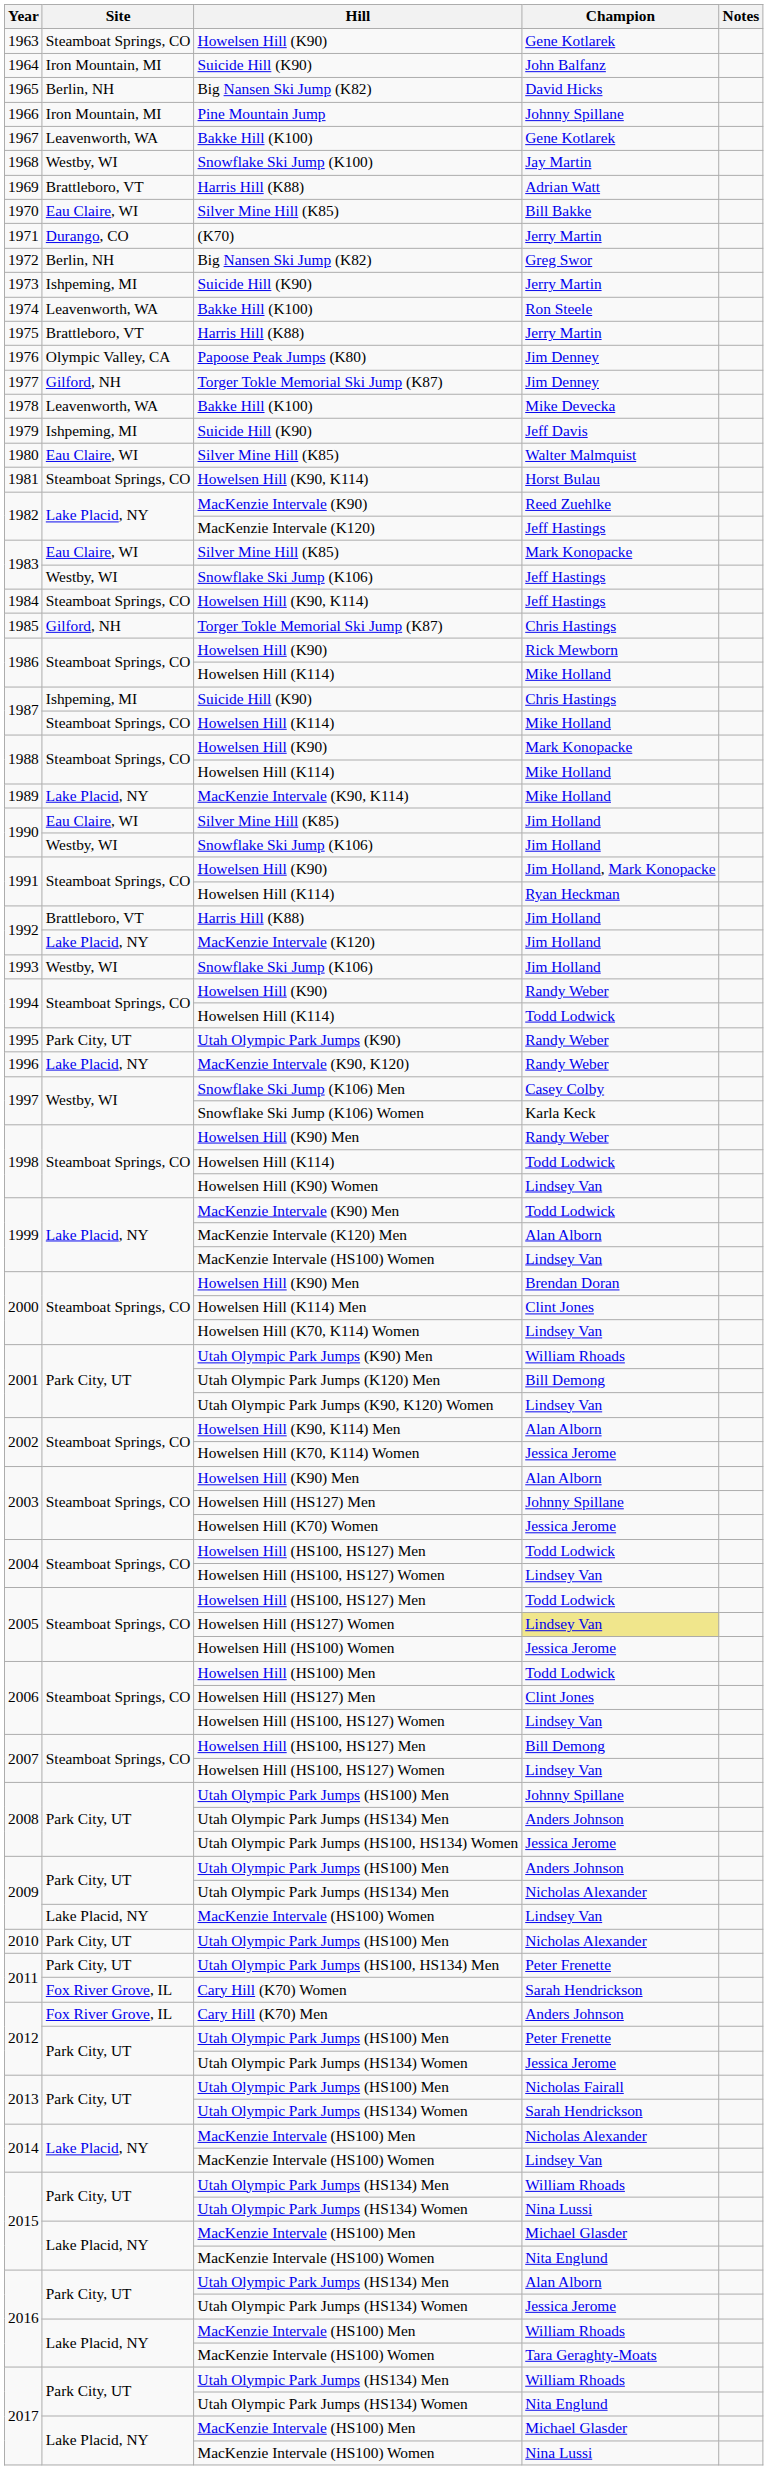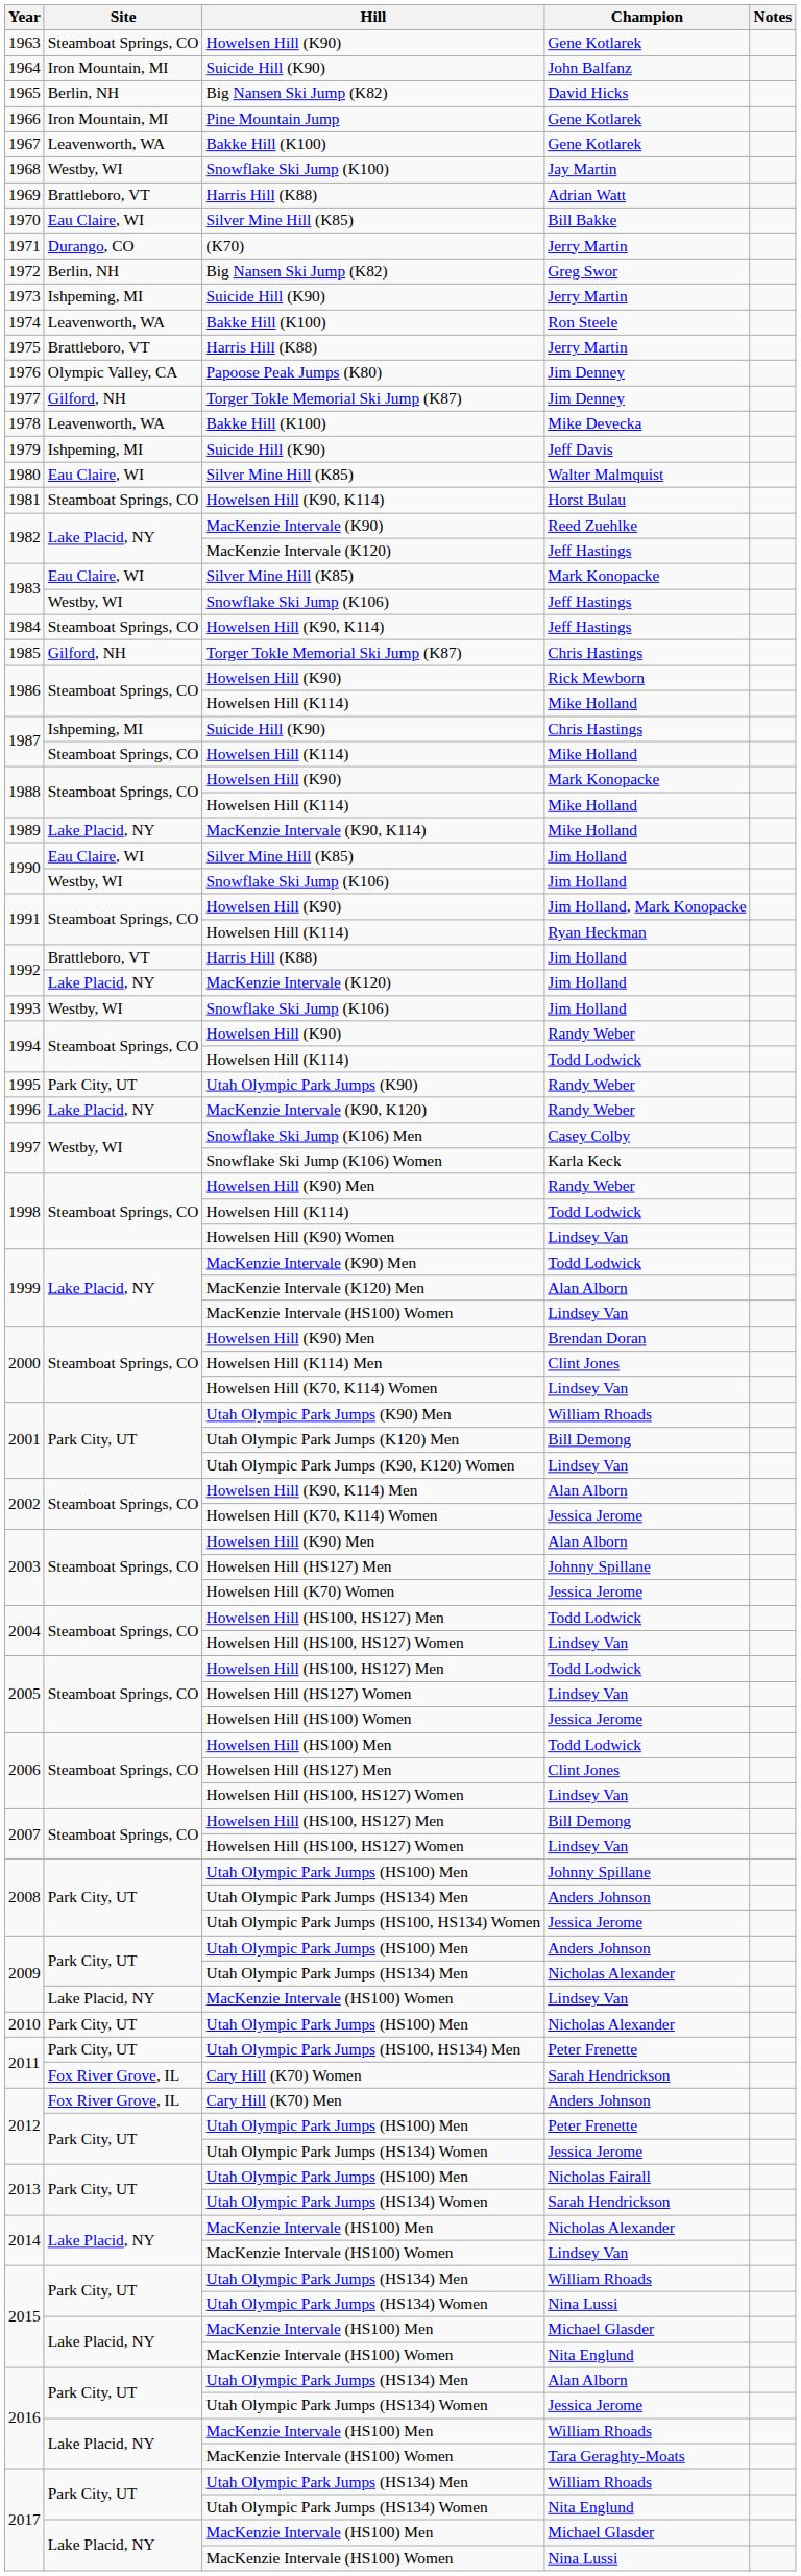1966 | Champion: Johnny Spillane -> Gene Kotlarek
2005 / Howelsen Hill (HS127) Women | Champion: khaki background -> no background
